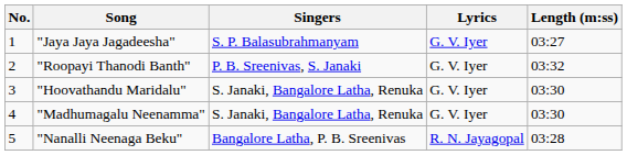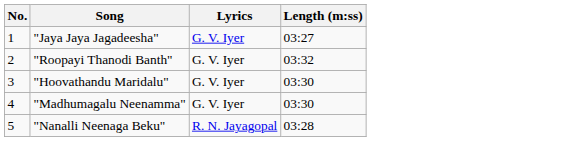- column: Singers | S. P. Balasubrahmanyam | P. B. Sreenivas, S. Janaki | S. Janaki, Bangalore Latha, Renuka | S. Janaki, Bangalore Latha, Renuka | Bangalore Latha, P. B. Sreenivas
